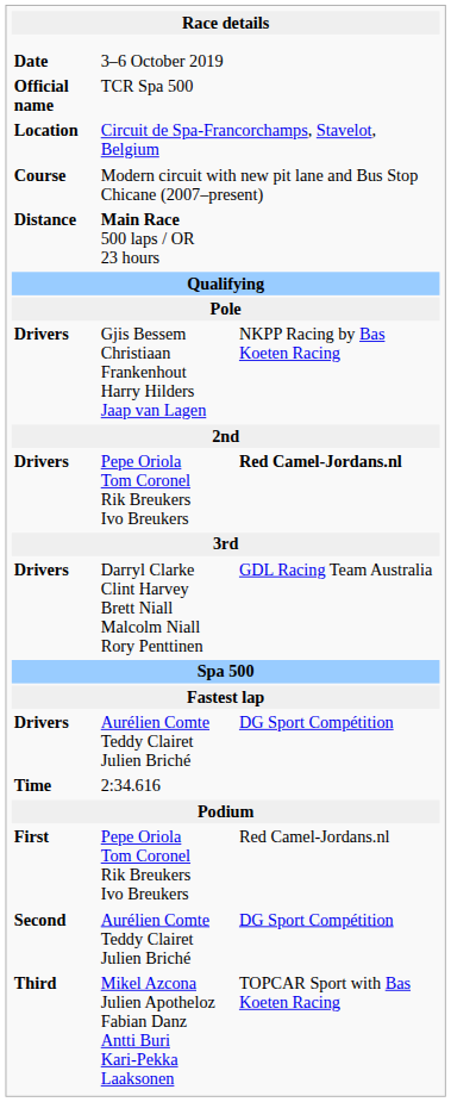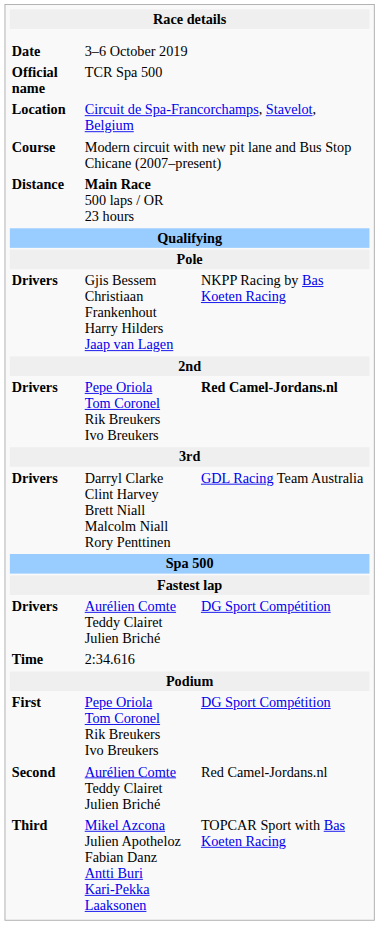First / Pepe Oriola Tom Coronel Rik Breukers Ivo Breukers | column 3: Red Camel-Jordans.nl -> DG Sport Compétition
Second / Aurélien Comte Teddy Clairet Julien Briché | column 3: DG Sport Compétition -> Red Camel-Jordans.nl
